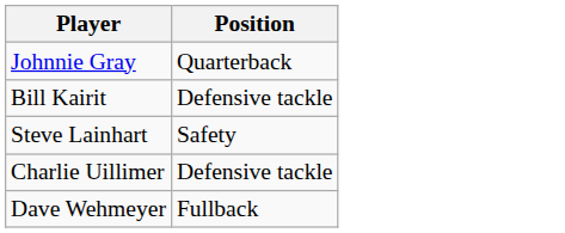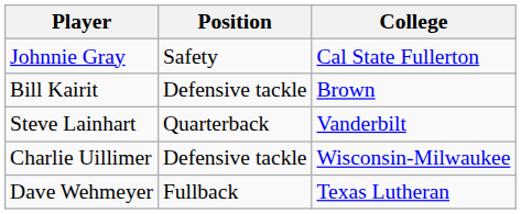+ column: College | Cal State Fullerton | Brown | Vanderbilt | Wisconsin-Milwaukee | Texas Lutheran
Johnnie Gray | Position: Quarterback -> Safety
Steve Lainhart | Position: Safety -> Quarterback
